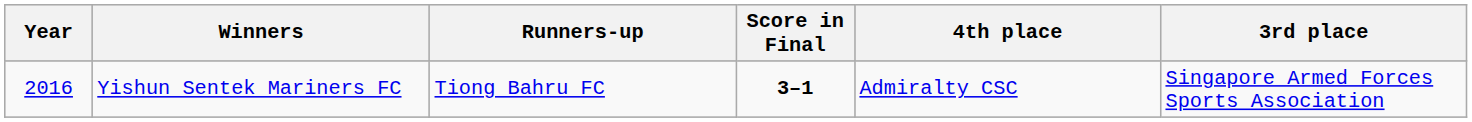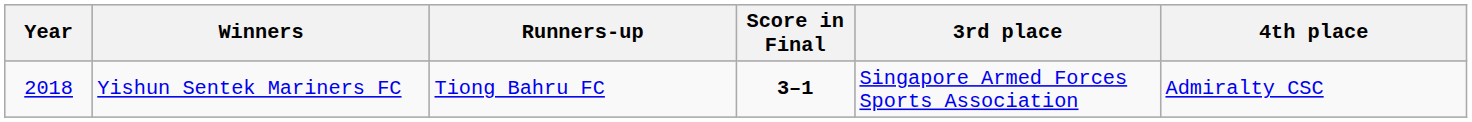columns swapped: 3rd place <-> 4th place
Yishun Sentek Mariners FC | Year: 2016 -> 2018
